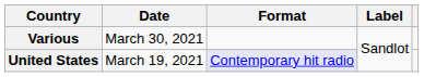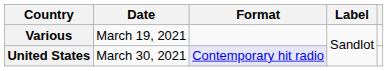Various | Date: March 30, 2021 -> March 19, 2021
United States | Date: March 19, 2021 -> March 30, 2021
